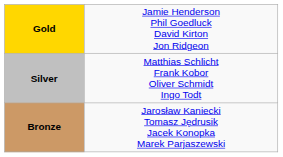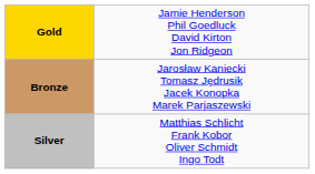rows swapped: Silver <-> Bronze
